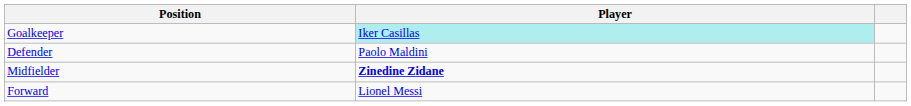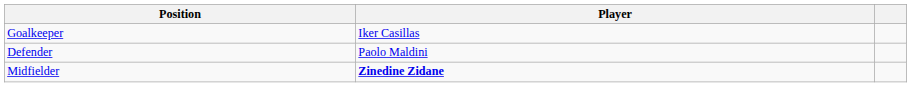Goalkeeper | Player: paleturquoise background -> no background
- row: Forward | Lionel Messi
